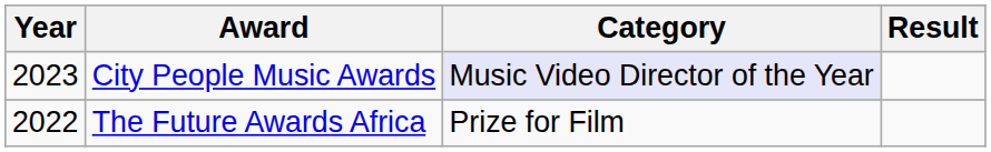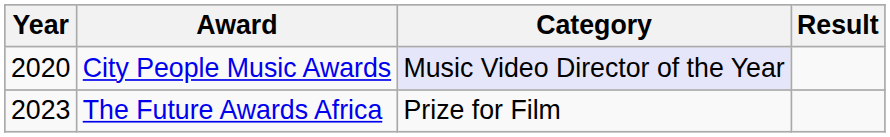City People Music Awards | Year: 2023 -> 2020
The Future Awards Africa | Year: 2022 -> 2023
